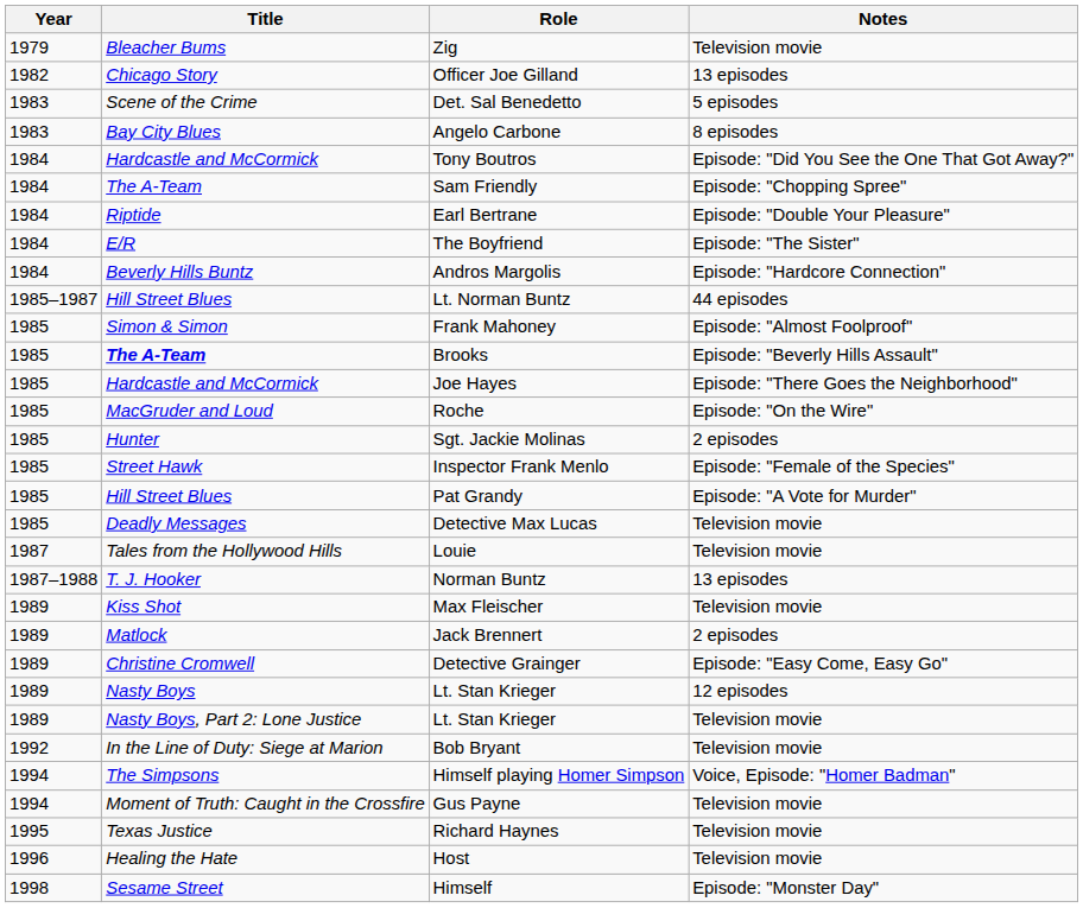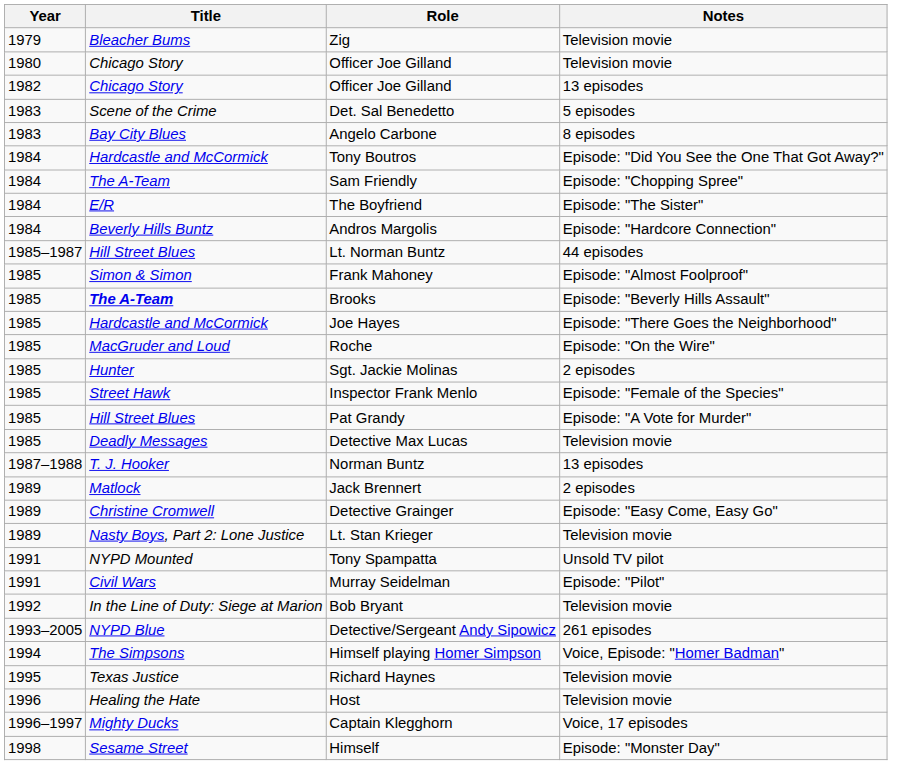+ row: 1980 | Chicago Story | Officer Joe Gilland | Television movie
- row: 1984 | Riptide | Earl Bertrane | Episode: "Double Your Pleasure"
- row: 1987 | Tales from the Hollywood Hills | Louie | Television movie
- row: 1989 | Kiss Shot | Max Fleischer | Television movie
- row: 1989 | Nasty Boys | Lt. Stan Krieger | 12 episodes
+ row: 1991 | NYPD Mounted | Tony Spampatta | Unsold TV pilot
+ row: 1991 | Civil Wars | Murray Seidelman | Episode: "Pilot"
+ row: 1993–2005 | NYPD Blue | Detective/Sergeant Andy Sipowicz | 261 episodes
- row: 1994 | Moment of Truth: Caught in the Crossfire | Gus Payne | Television movie
+ row: 1996–1997 | Mighty Ducks | Captain Klegghorn | Voice, 17 episodes
